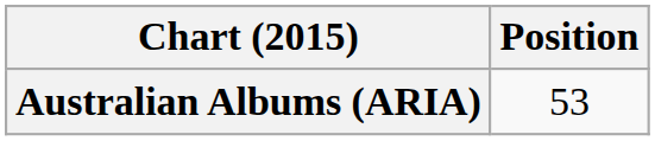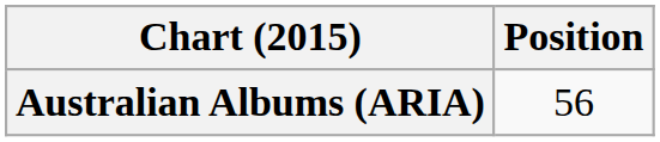Australian Albums (ARIA) | Position: 53 -> 56
